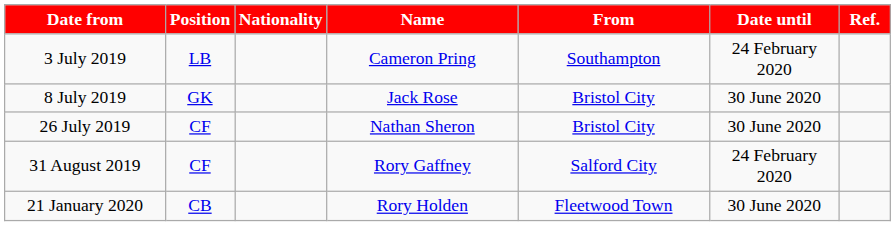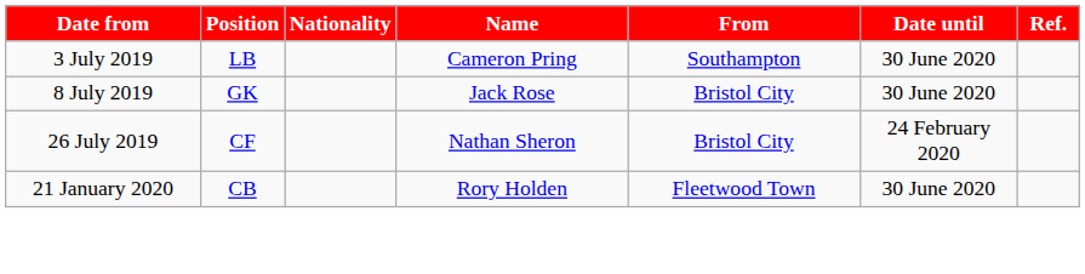3 July 2019 | Date until: 24 February 2020 -> 30 June 2020
26 July 2019 | Date until: 30 June 2020 -> 24 February 2020
- row: 31 August 2019 | CF | Rory Gaffney | Salford City | 24 February 2020
